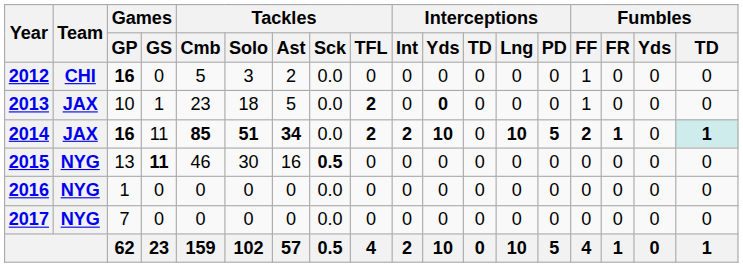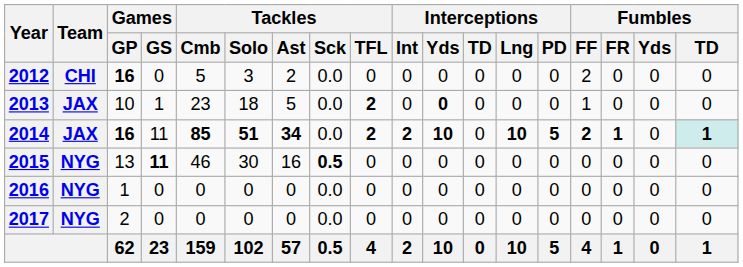2012 | Fumbles / FF: 1 -> 2
2017 | Games / GP: 7 -> 2
